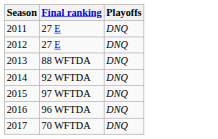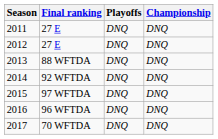+ column: Championship | DNQ | DNQ | DNQ | DNQ | DNQ | DNQ | DNQ
